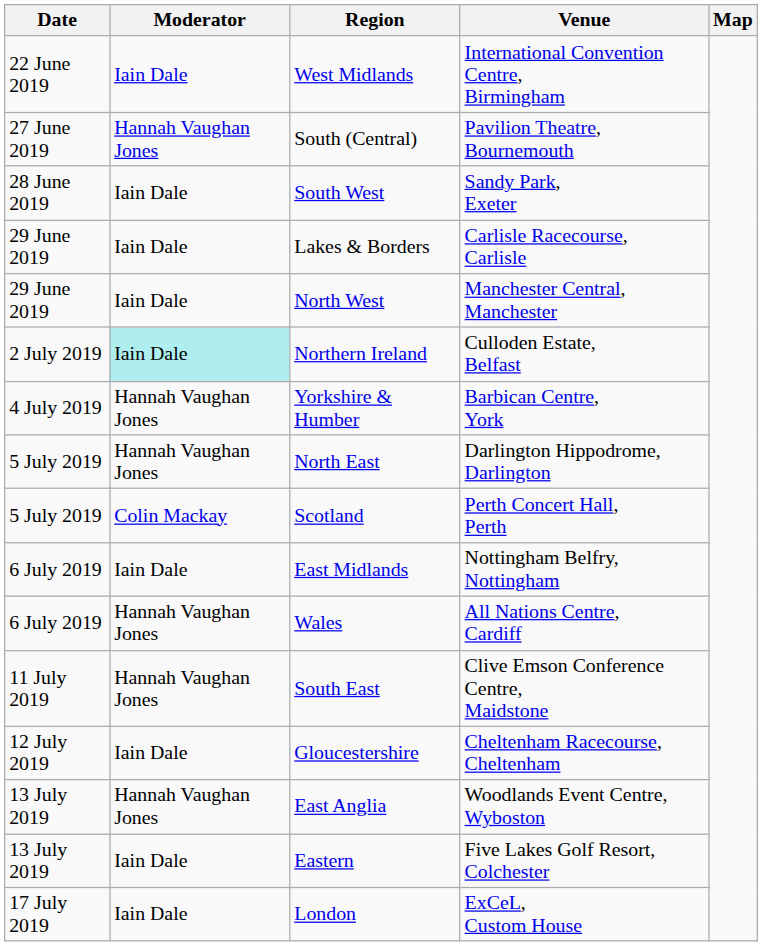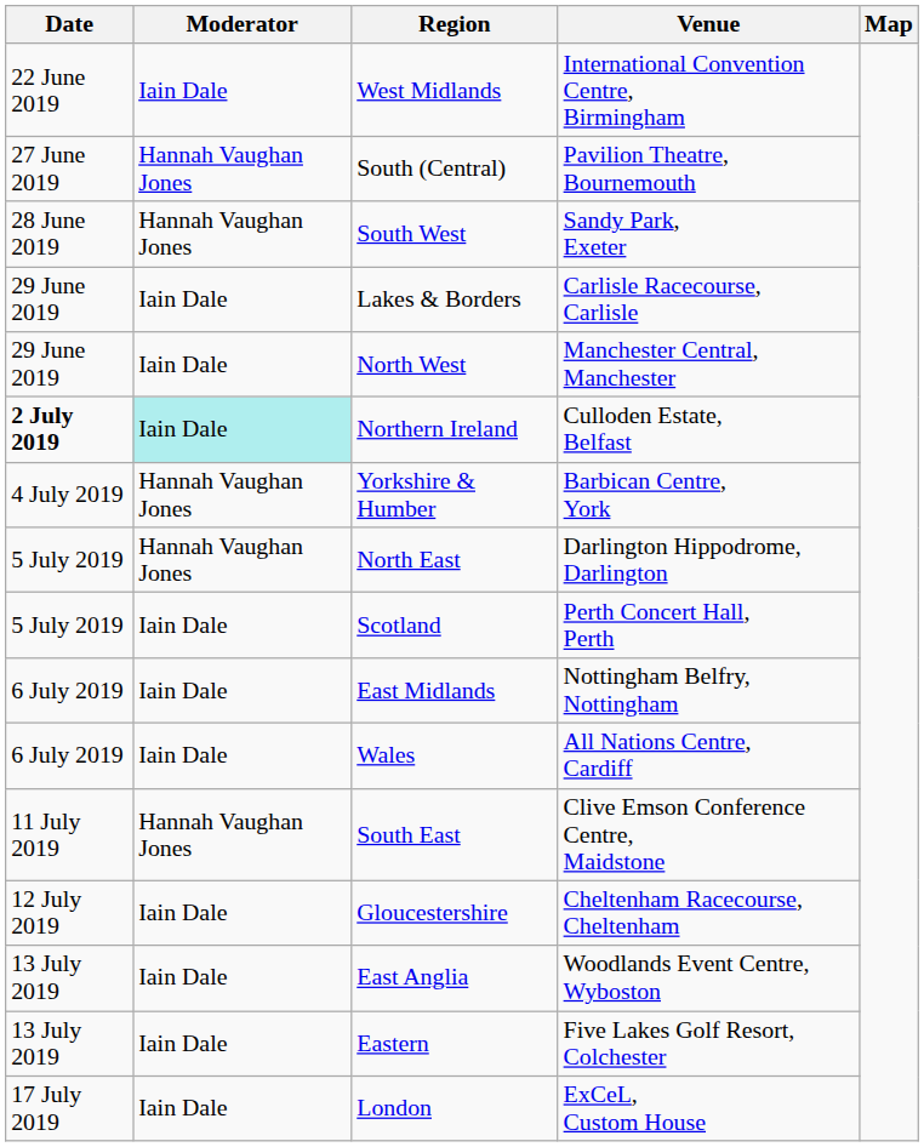South West | Moderator: Iain Dale -> Hannah Vaughan Jones
Northern Ireland | Date: normal -> bold
Scotland | Moderator: Colin Mackay -> Iain Dale
Wales | Moderator: Hannah Vaughan Jones -> Iain Dale
East Anglia | Moderator: Hannah Vaughan Jones -> Iain Dale
